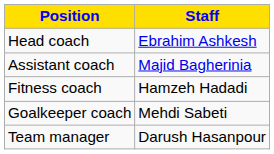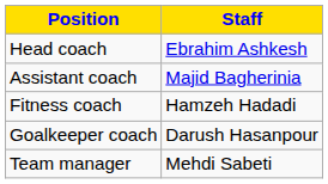Goalkeeper coach | Staff: Mehdi Sabeti -> Darush Hasanpour
Team manager | Staff: Darush Hasanpour -> Mehdi Sabeti
